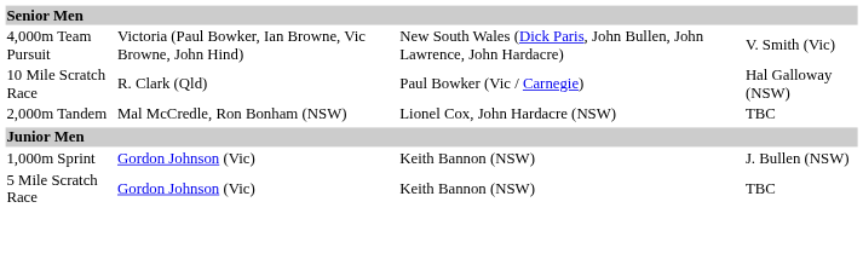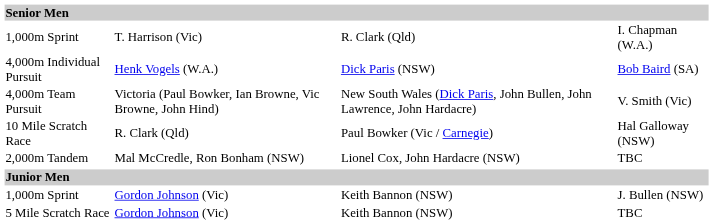+ row: 1,000m Sprint | T. Harrison (Vic) | R. Clark (Qld) | I. Chapman (W.A.)
+ row: 4,000m Individual Pursuit | Henk Vogels (W.A.) | Dick Paris (NSW) | Bob Baird (SA)
